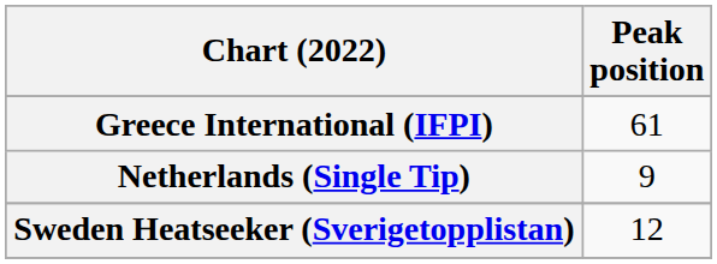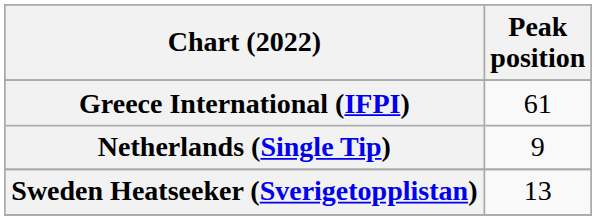Sweden Heatseeker (Sverigetopplistan) | Peak position: 12 -> 13
